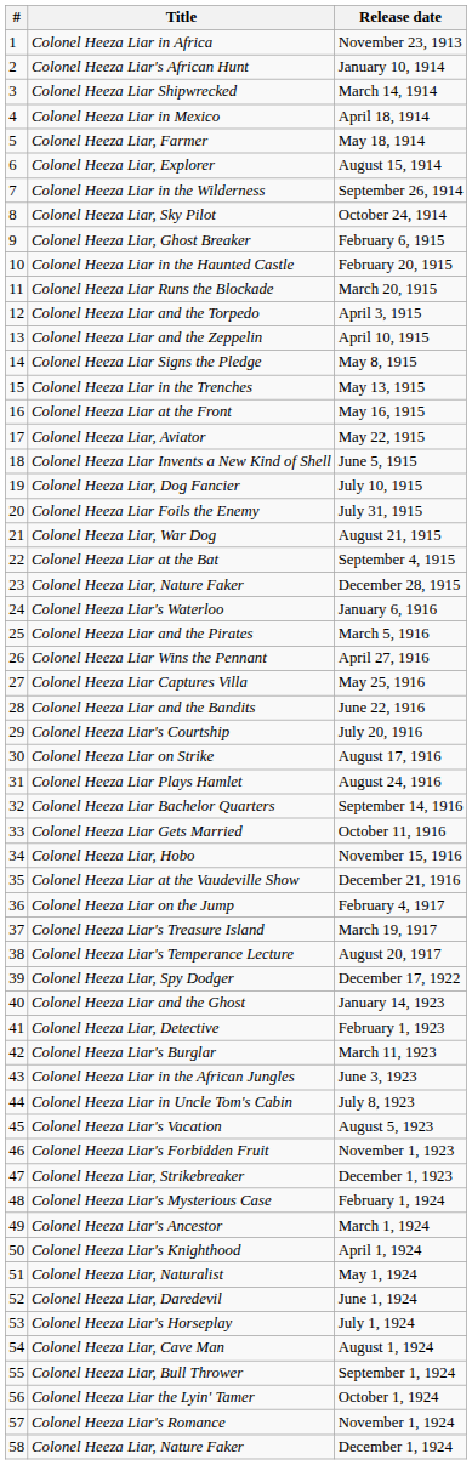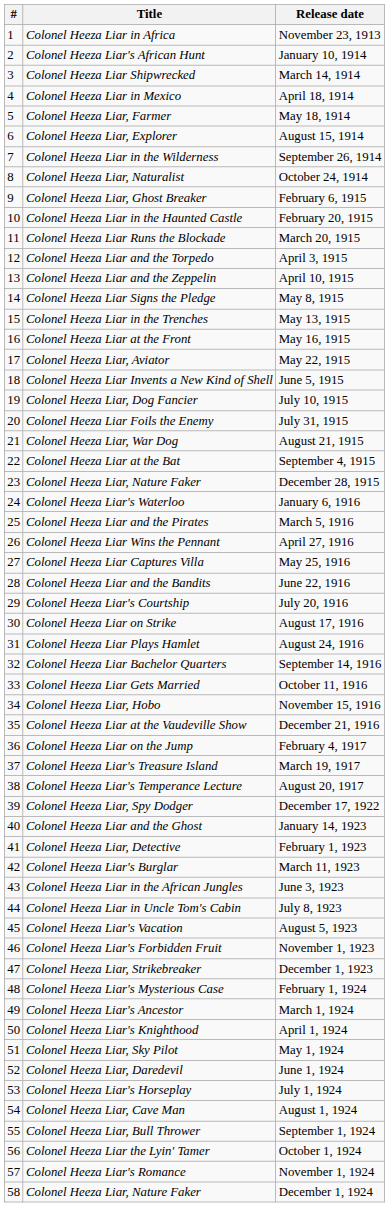October 24, 1914 | Title: Colonel Heeza Liar, Sky Pilot -> Colonel Heeza Liar, Naturalist
May 1, 1924 | Title: Colonel Heeza Liar, Naturalist -> Colonel Heeza Liar, Sky Pilot
